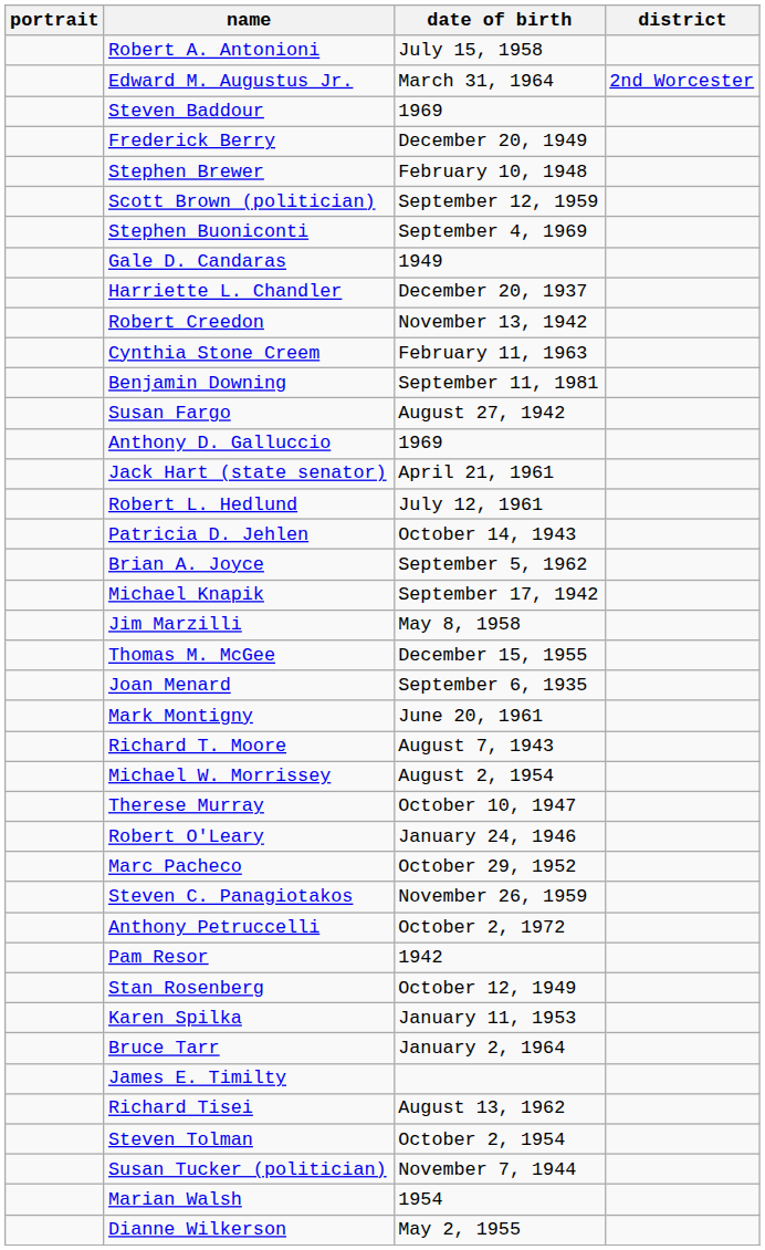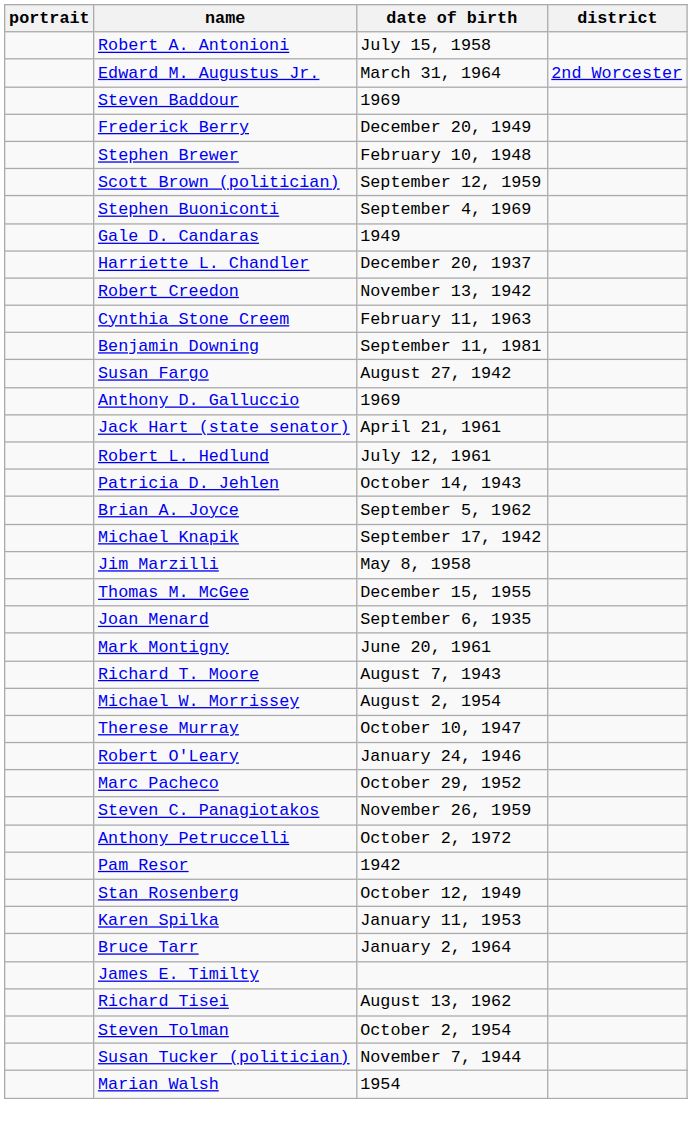- row: Dianne Wilkerson | May 2, 1955
